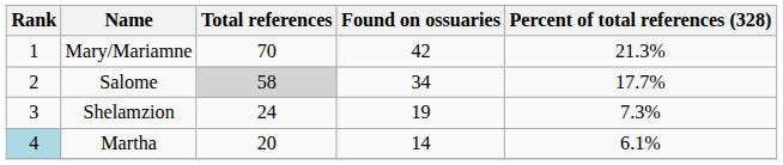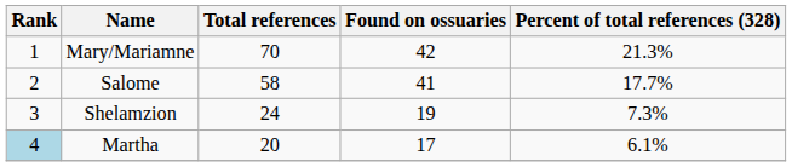Salome | Total references: lightgrey background -> no background
Salome | Found on ossuaries: 34 -> 41
Martha | Found on ossuaries: 14 -> 17
